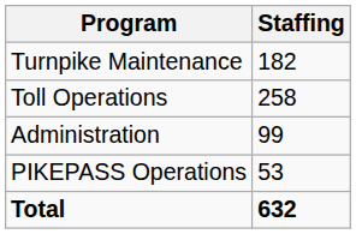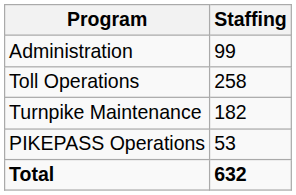rows swapped: Administration <-> Turnpike Maintenance
